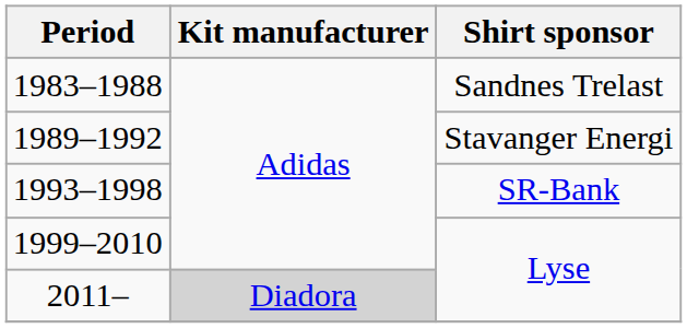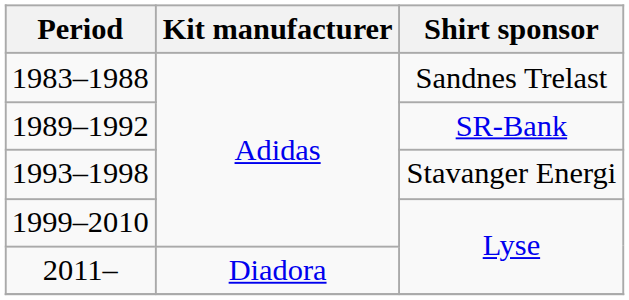1989–1992 | Shirt sponsor: Stavanger Energi -> SR-Bank
1993–1998 | Shirt sponsor: SR-Bank -> Stavanger Energi
2011– | Kit manufacturer: lightgrey background -> no background
